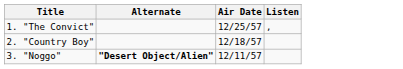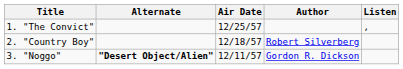+ column: Author | Robert Silverberg | Gordon R. Dickson
